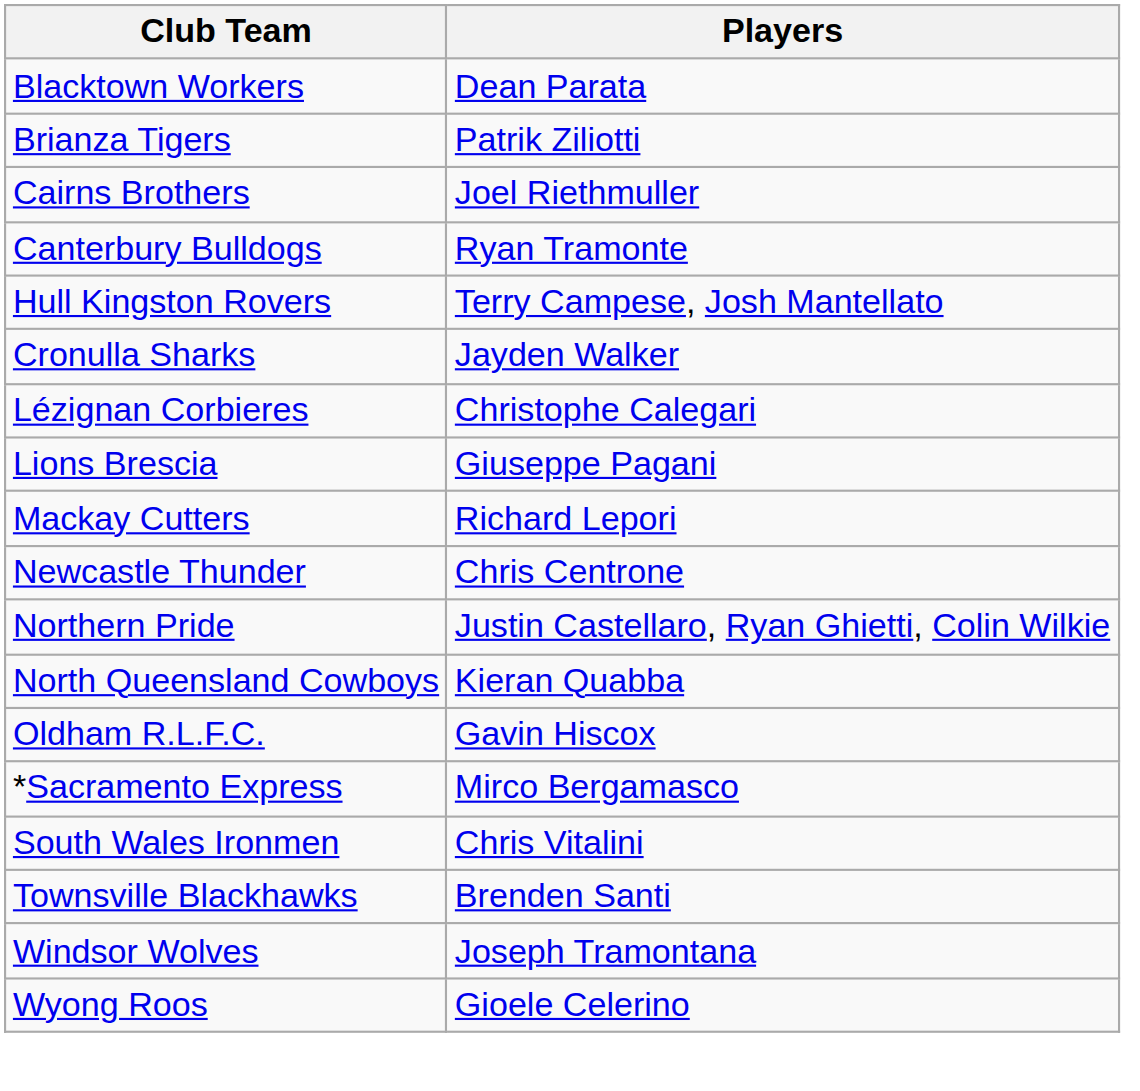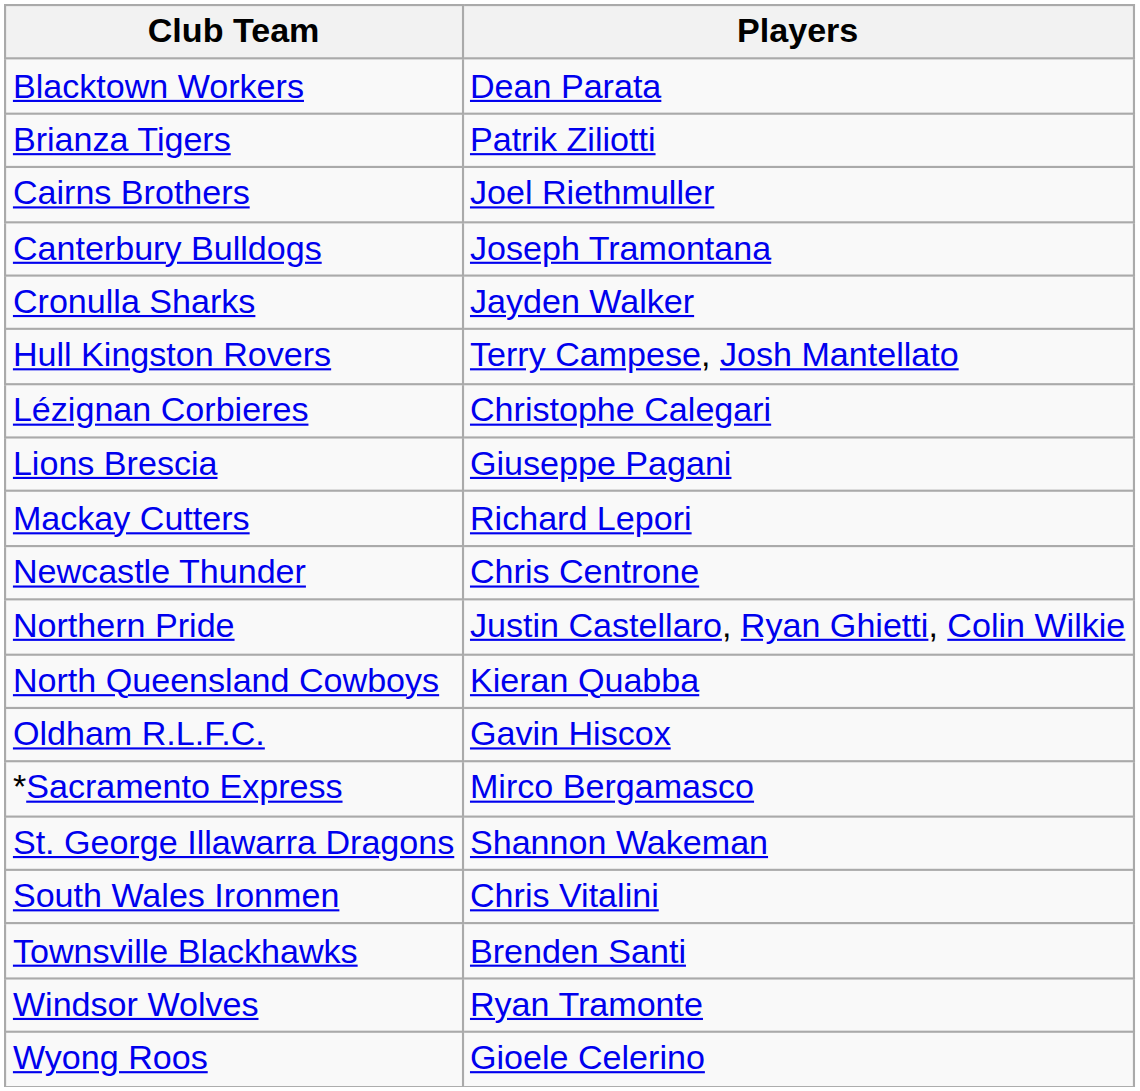Canterbury Bulldogs | Players: Ryan Tramonte -> Joseph Tramontana
rows swapped: Cronulla Sharks <-> Hull Kingston Rovers
+ row: St. George Illawarra Dragons | Shannon Wakeman
Windsor Wolves | Players: Joseph Tramontana -> Ryan Tramonte
